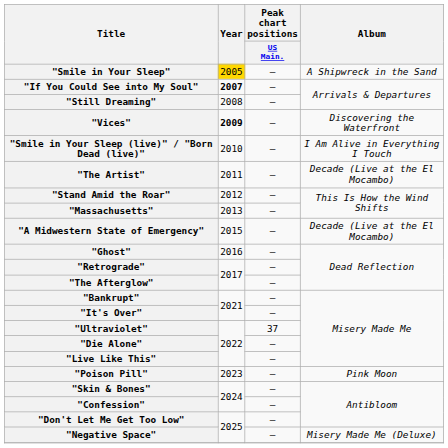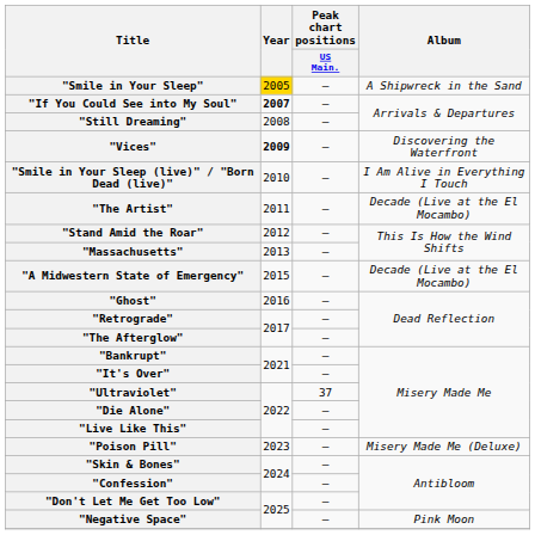"Poison Pill" | Album: Pink Moon -> Misery Made Me (Deluxe)
"Negative Space" | Album: Misery Made Me (Deluxe) -> Pink Moon
